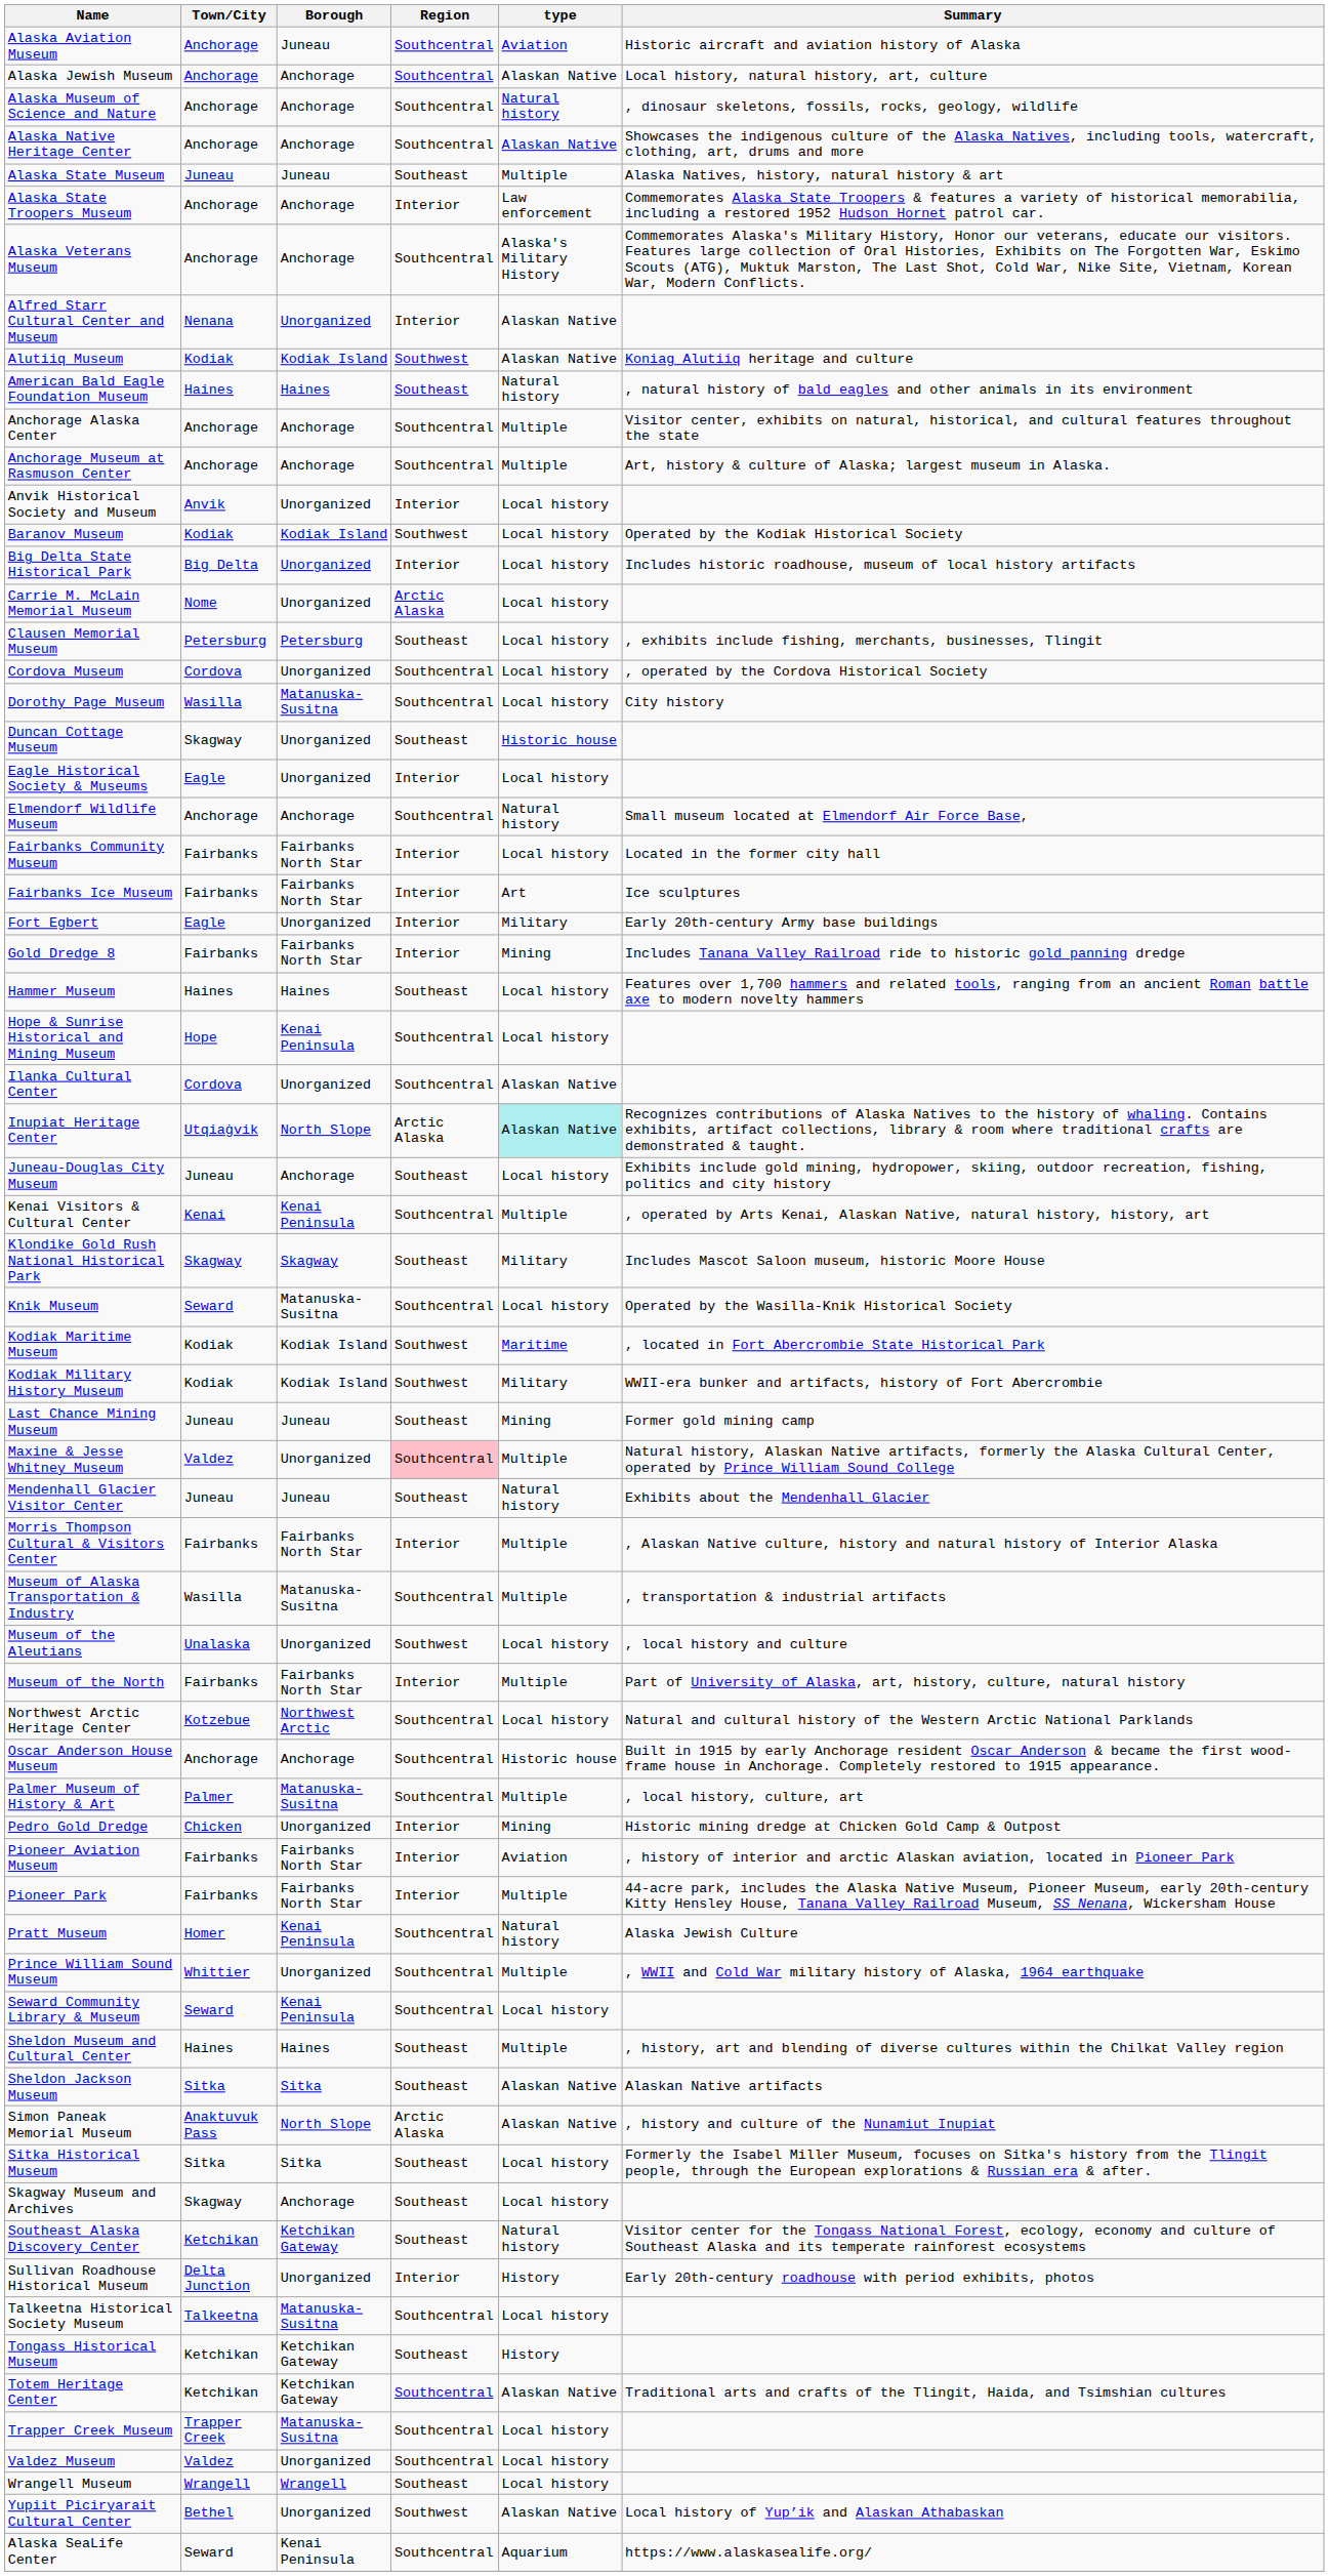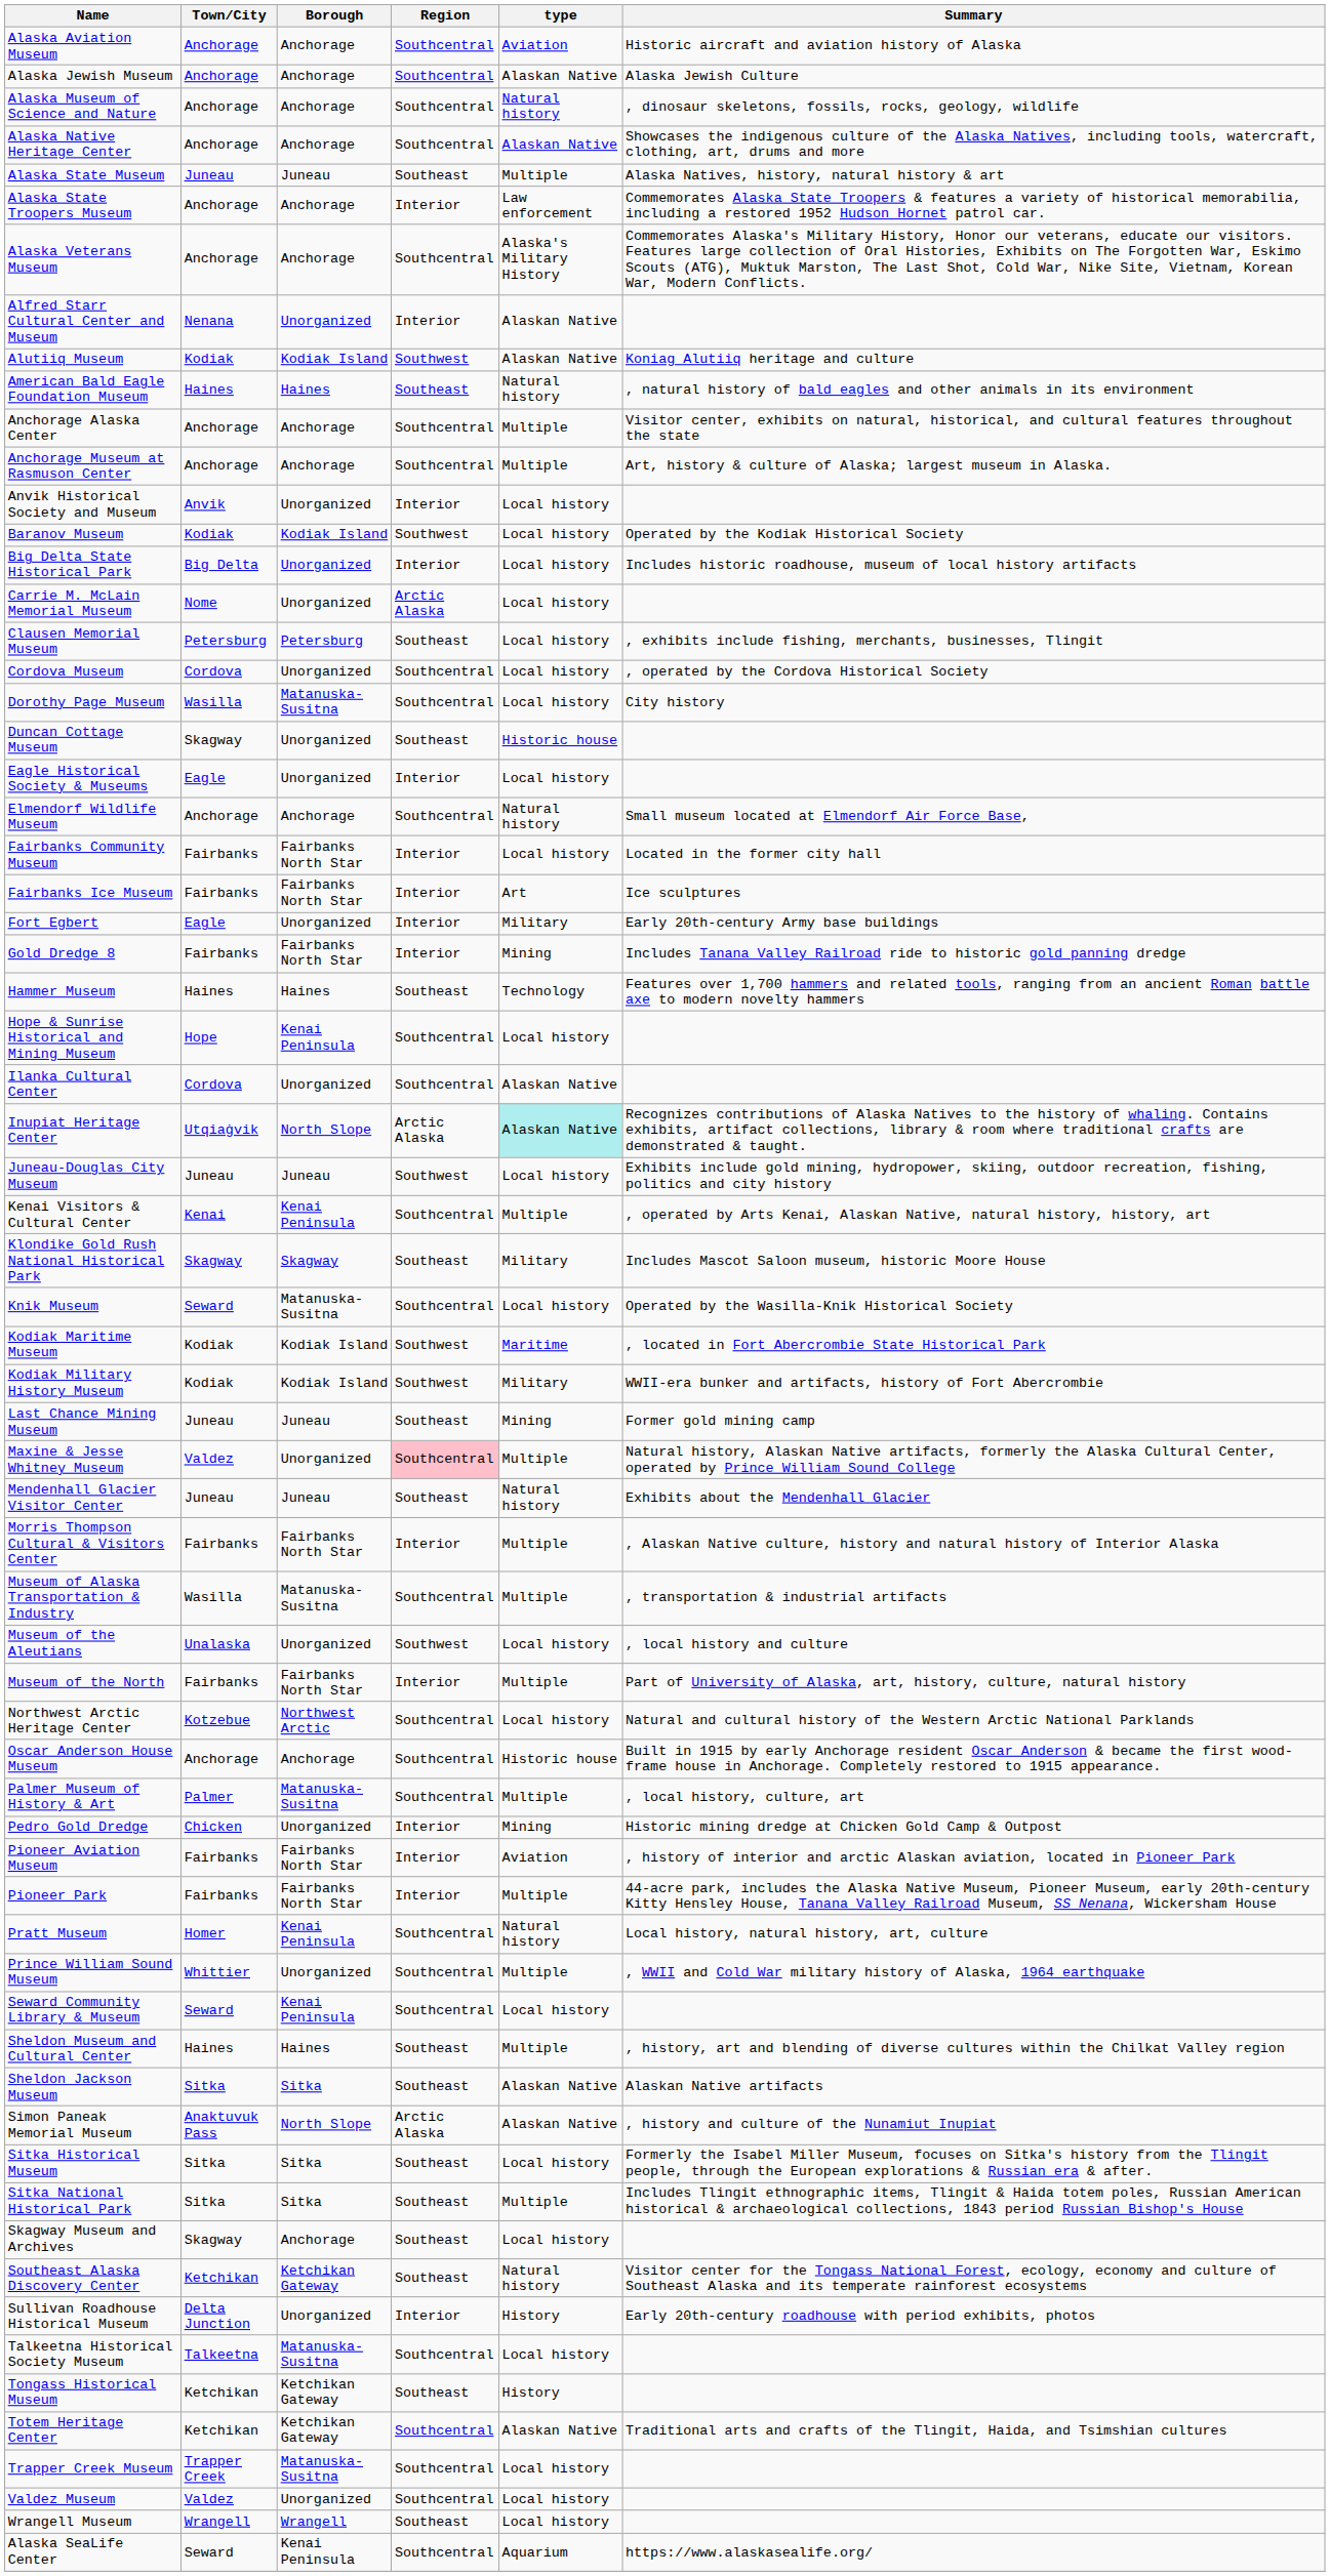Alaska Aviation Museum | Borough: Juneau -> Anchorage
Alaska Jewish Museum | Summary: Local history, natural history, art, culture -> Alaska Jewish Culture
Hammer Museum | type: Local history -> Technology
Juneau-Douglas City Museum | Borough: Anchorage -> Juneau
Juneau-Douglas City Museum | Region: Southeast -> Southwest
Pratt Museum | Summary: Alaska Jewish Culture -> Local history, natural history, art, culture
+ row: Sitka National Historical Park | Sitka | Sitka | Southeast | Multiple | Includes Tlingit ethnographic items, Tlingit & Haida totem poles, Russian American historical & archaeological collections, 1843 period Russian Bishop's House
- row: Yupiit Piciryarait Cultural Center | Bethel | Unorganized | Southwest | Alaskan Native | Local history of Yup’ik and Alaskan Athabaskan
